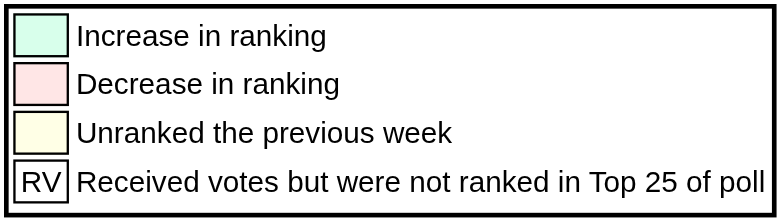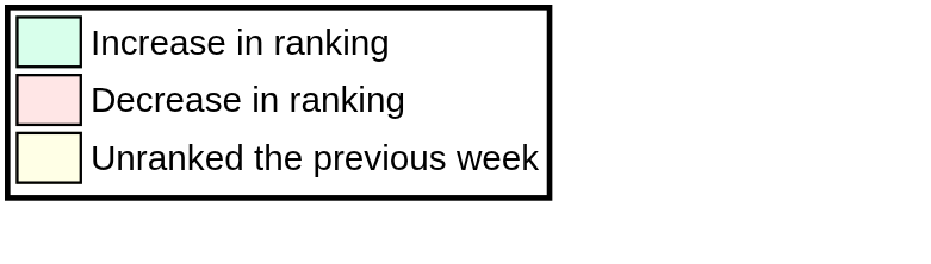- row: RV | Received votes but were not ranked in Top 25 of poll
